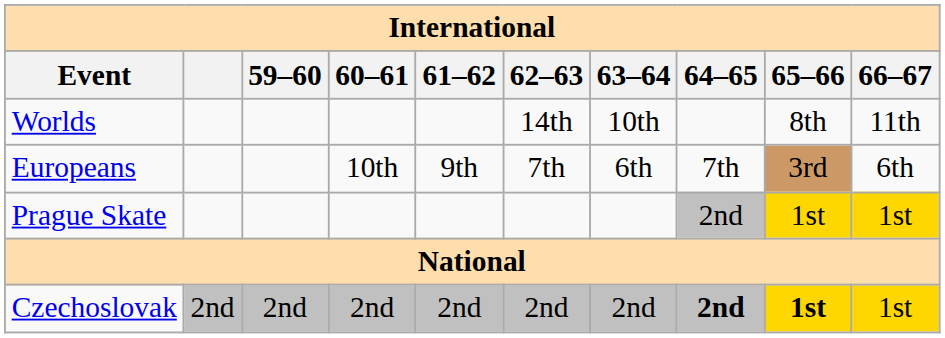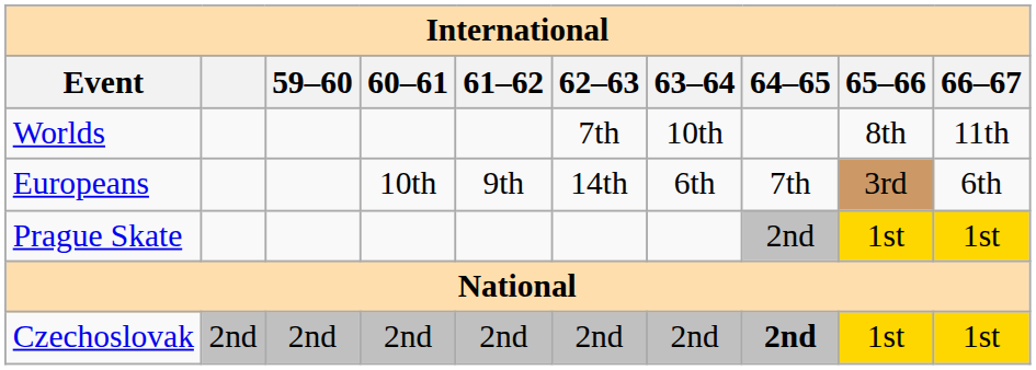Worlds | 62–63: 14th -> 7th
Europeans | 62–63: 7th -> 14th
Czechoslovak | 65–66: bold -> normal
